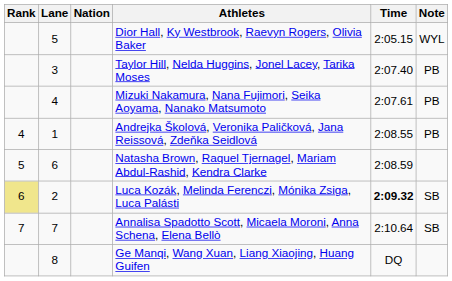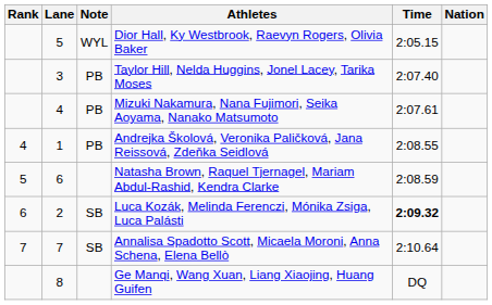columns swapped: Nation <-> Note
Luca Kozák, Melinda Ferenczi, Mónika Zsiga, Luca Palásti | Rank: khaki background -> no background
